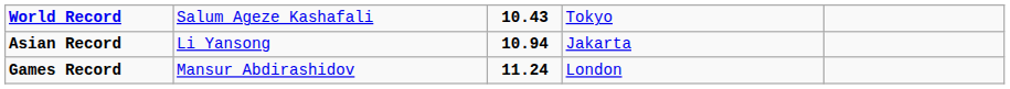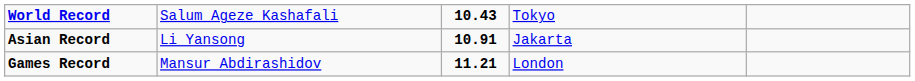Asian Record | column 3: 10.94 -> 10.91
Games Record | column 3: 11.24 -> 11.21
